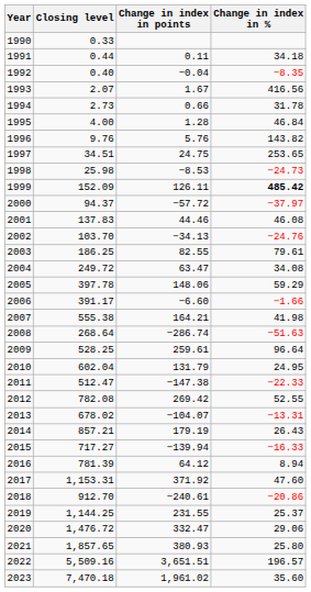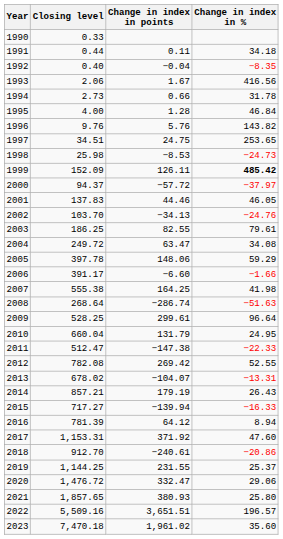1993 | Closing level: 2.07 -> 2.06
2001 | Change in index in %: 46.08 -> 46.05
2007 | Change in index in points: 164.21 -> 164.25
2009 | Change in index in points: 259.61 -> 299.61
2010 | Closing level: 602.04 -> 660.04
